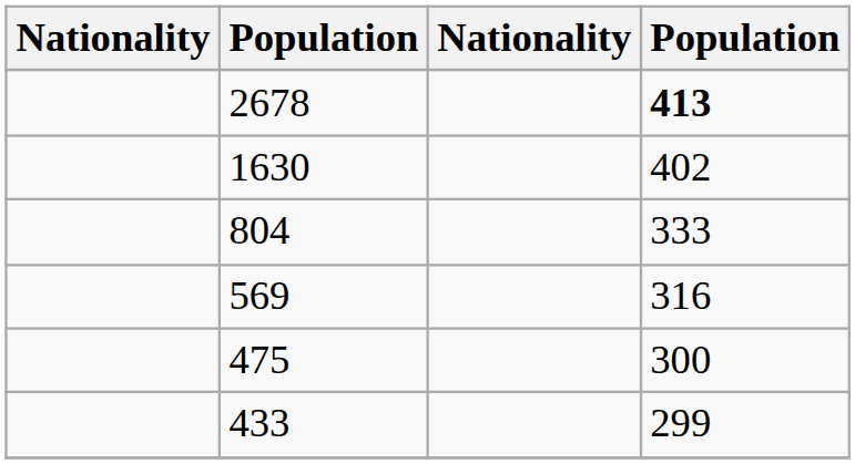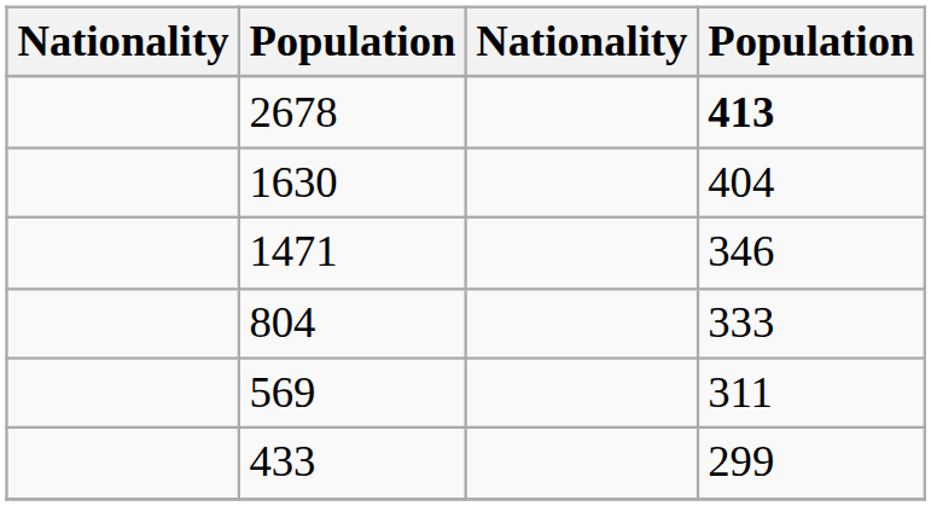1630 | column 4: 402 -> 404
+ row: 1471 | 346
569 | column 4: 316 -> 311
- row: 475 | 300
